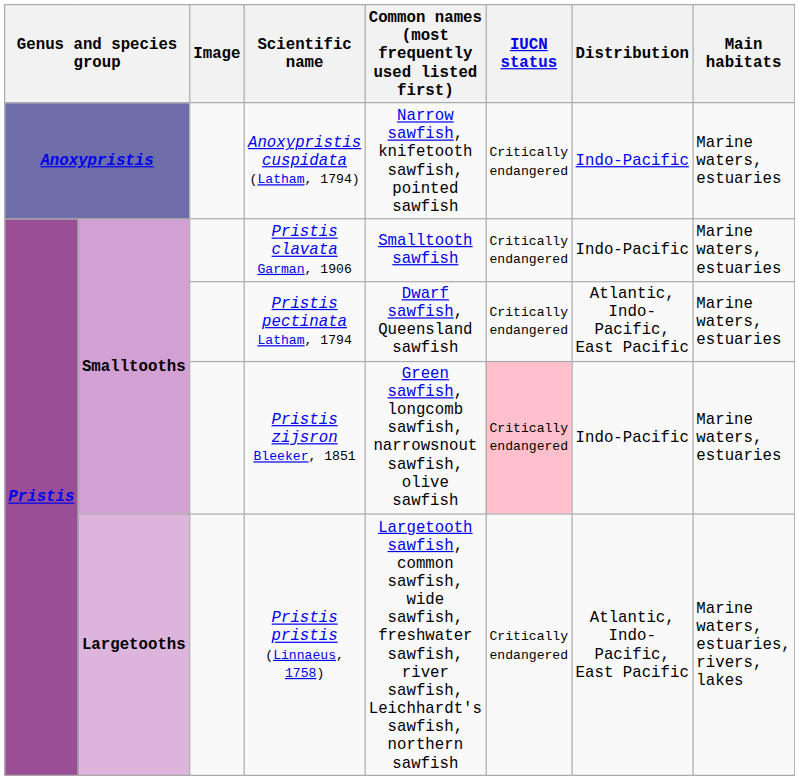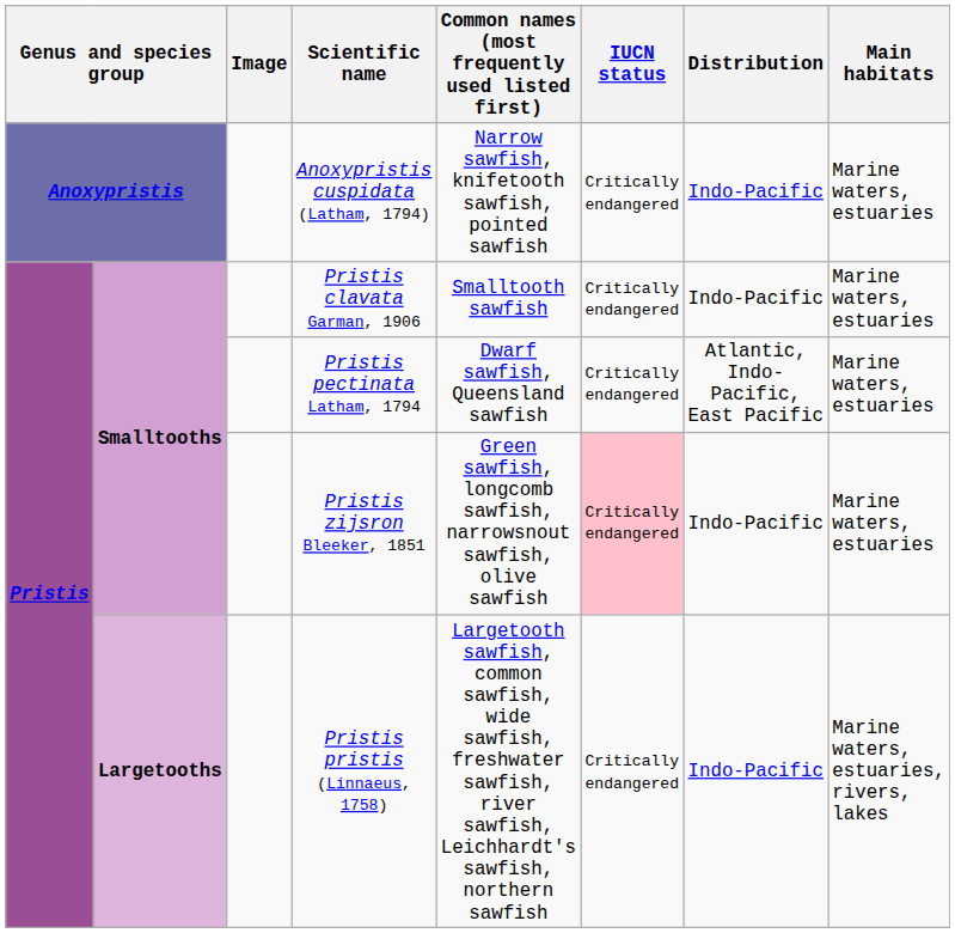Pristis pristis (Linnaeus, 1758) | Distribution: Atlantic, Indo-Pacific, East Pacific -> Indo-Pacific
